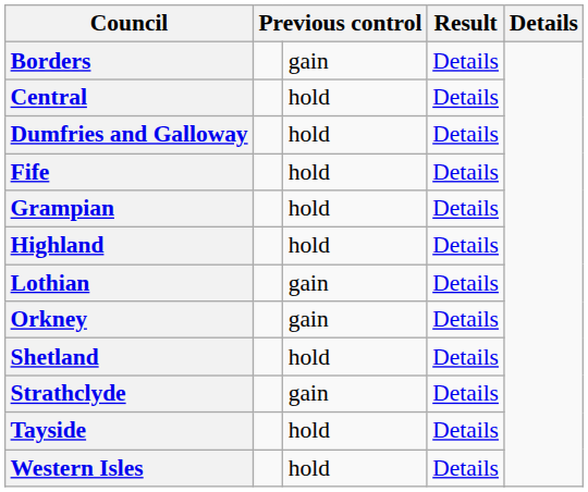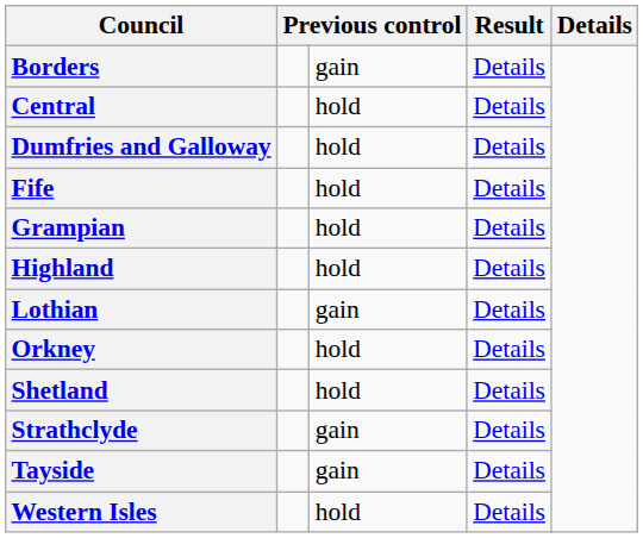Orkney | column 3: gain -> hold
Tayside | column 3: hold -> gain
